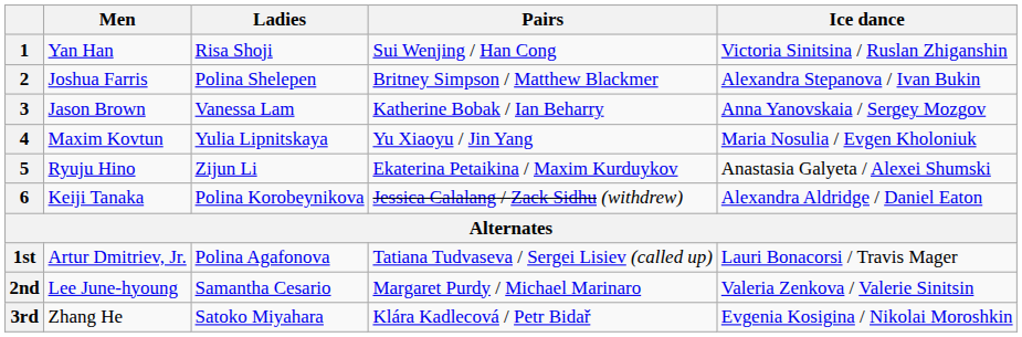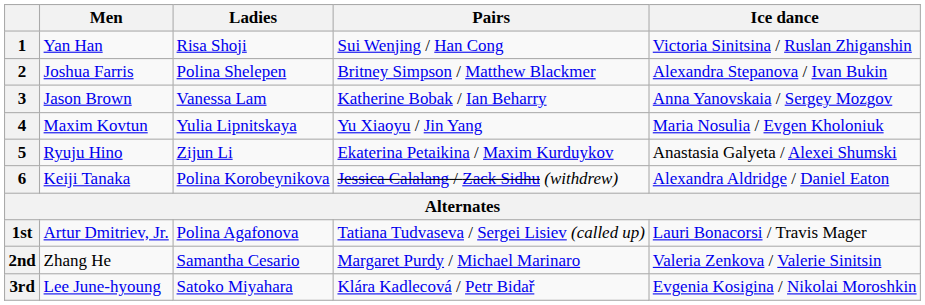2nd | Men: Lee June-hyoung -> Zhang He
3rd | Men: Zhang He -> Lee June-hyoung
